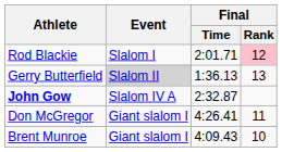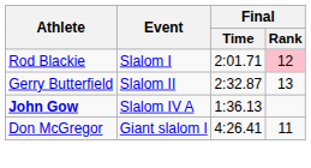Gerry Butterfield | Event: lightgrey background -> no background
Gerry Butterfield | Final / Time: 1:36.13 -> 2:32.87
John Gow | Final / Time: 2:32.87 -> 1:36.13
- row: Brent Munroe | Giant slalom I | 4:09.43 | 10
